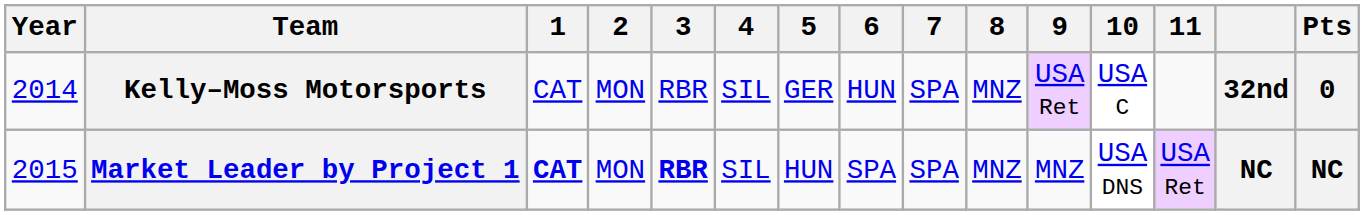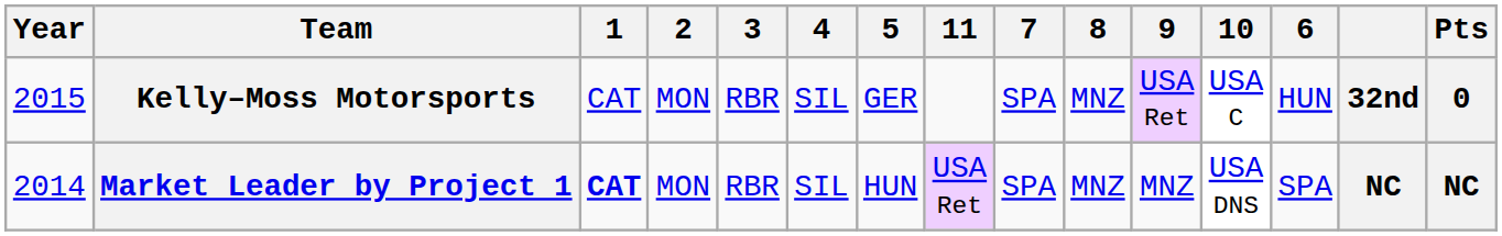columns swapped: 6 <-> 11
Kelly–Moss Motorsports | Year: 2014 -> 2015
Market Leader by Project 1 | Year: 2015 -> 2014
Market Leader by Project 1 | 3: bold -> normal
